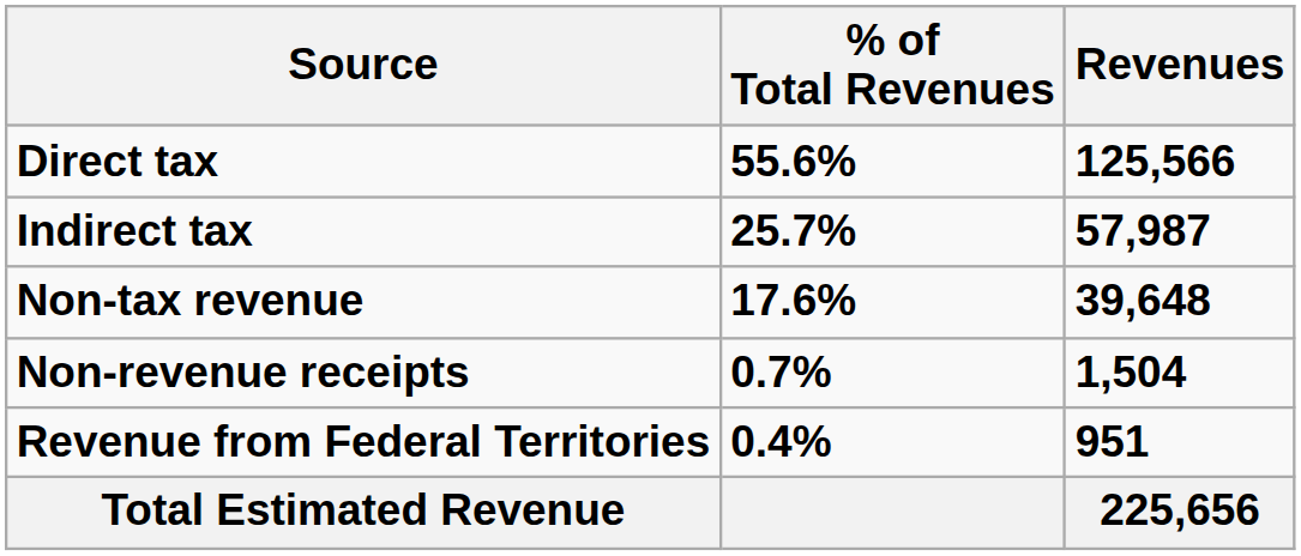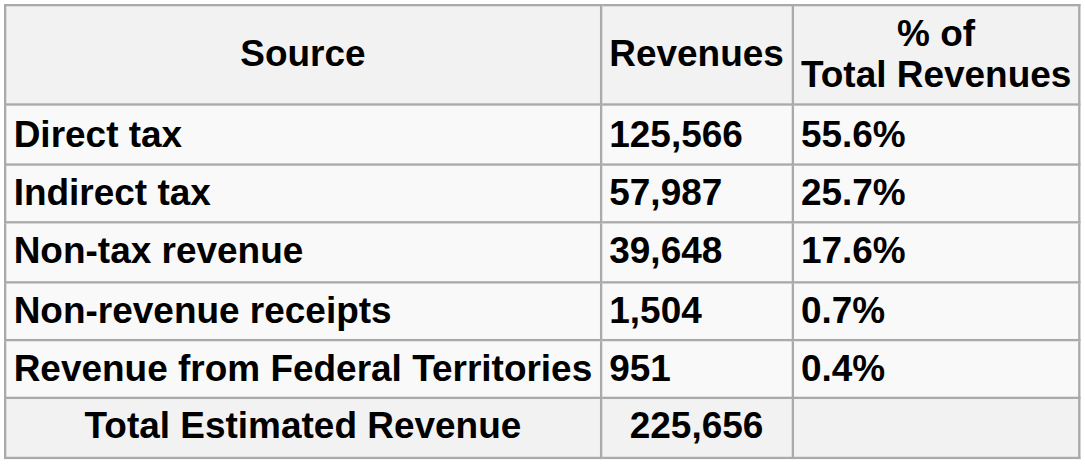columns swapped: Revenues <-> % of Total Revenues
